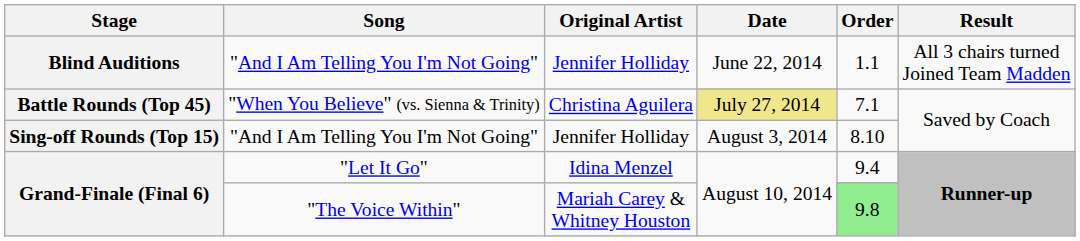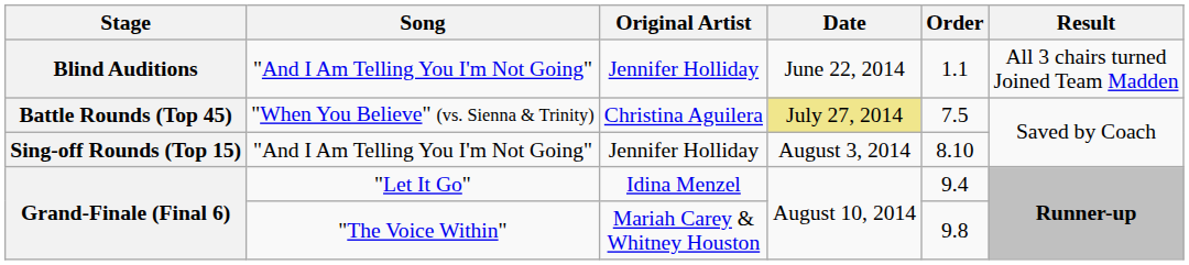Battle Rounds (Top 45) | Order: 7.1 -> 7.5
Grand-Finale (Final 6) / "The Voice Within" | Order: lightgreen background -> no background
